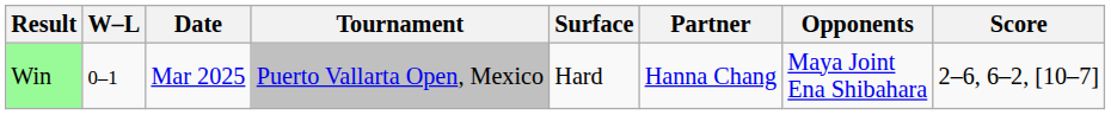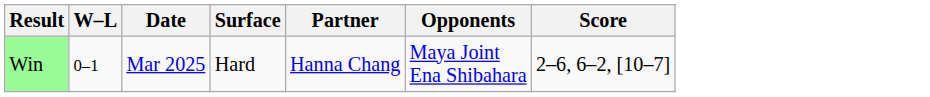- column: Tournament | Puerto Vallarta Open, Mexico
